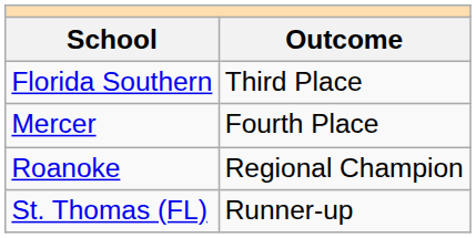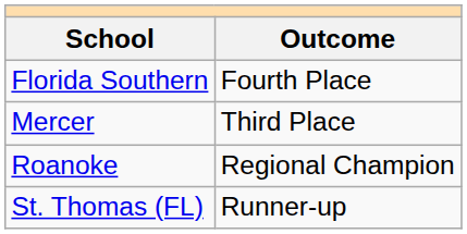Florida Southern | Outcome: Third Place -> Fourth Place
Mercer | Outcome: Fourth Place -> Third Place
